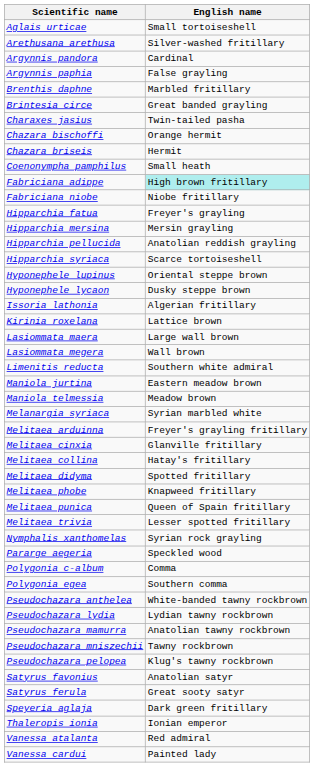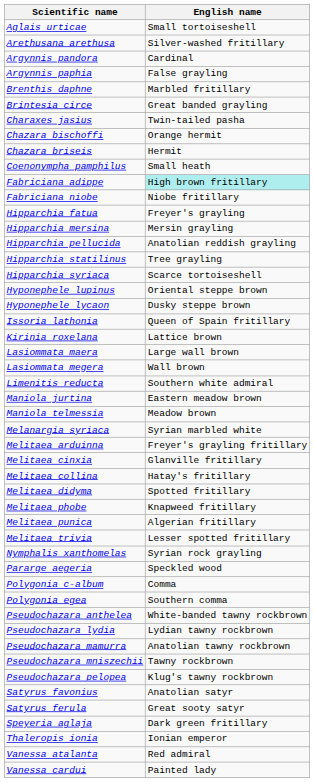+ row: Hipparchia statilinus | Tree grayling
Issoria lathonia | English name: Algerian fritillary -> Queen of Spain fritillary
Melitaea punica | English name: Queen of Spain fritillary -> Algerian fritillary
